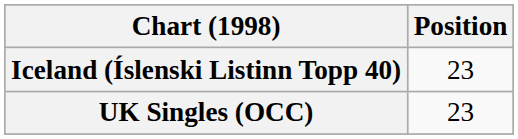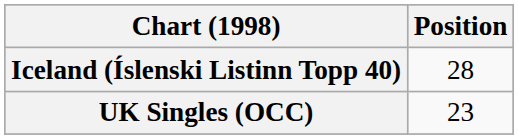Iceland (Íslenski Listinn Topp 40) | Position: 23 -> 28
